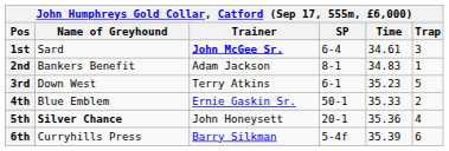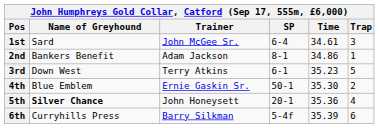1st | Trainer: bold -> normal
2nd | Time: 34.83 -> 34.86
4th | Time: 35.33 -> 35.30
